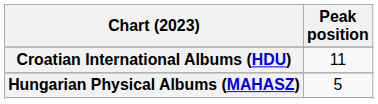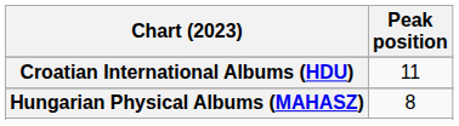Hungarian Physical Albums (MAHASZ) | Peak position: 5 -> 8
